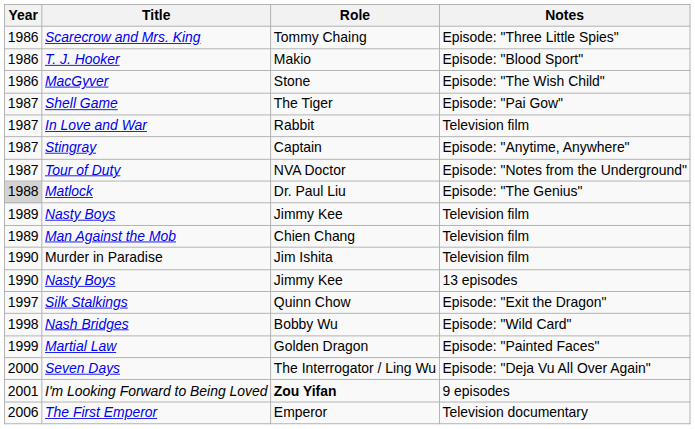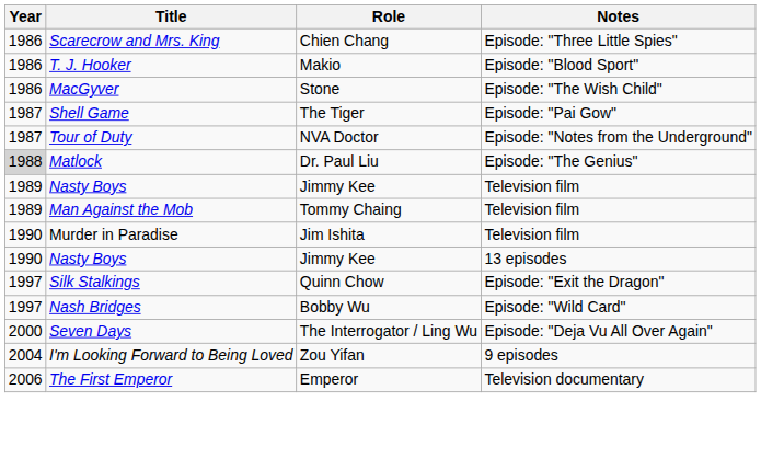Scarecrow and Mrs. King | Role: Tommy Chaing -> Chien Chang
- row: 1987 | In Love and War | Rabbit | Television film
- row: 1987 | Stingray | Captain | Episode: "Anytime, Anywhere"
Man Against the Mob | Role: Chien Chang -> Tommy Chaing
Nash Bridges | Year: 1998 -> 1997
- row: 1999 | Martial Law | Golden Dragon | Episode: "Painted Faces"
I'm Looking Forward to Being Loved | Year: 2001 -> 2004
I'm Looking Forward to Being Loved | Role: bold -> normal
